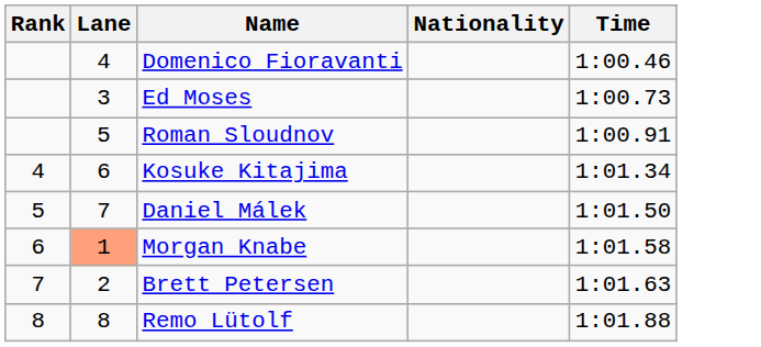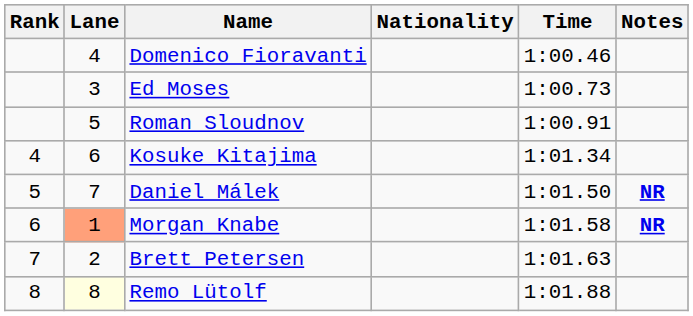+ column: Notes | NR | NR
Remo Lütolf | Lane: no background -> lightyellow background
